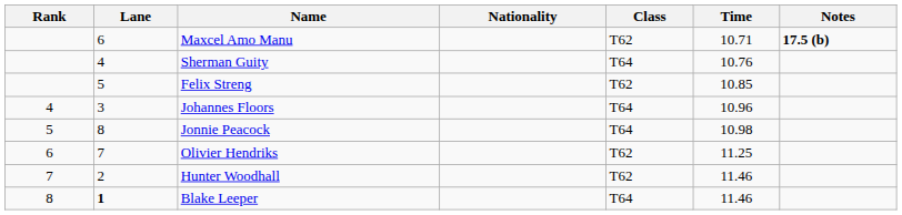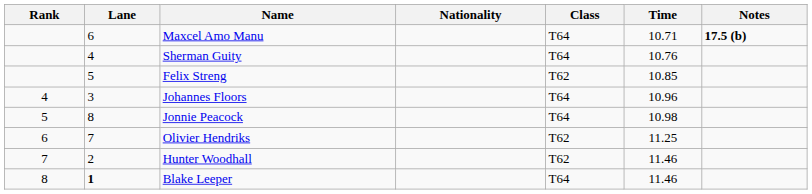Maxcel Amo Manu | Class: T62 -> T64
